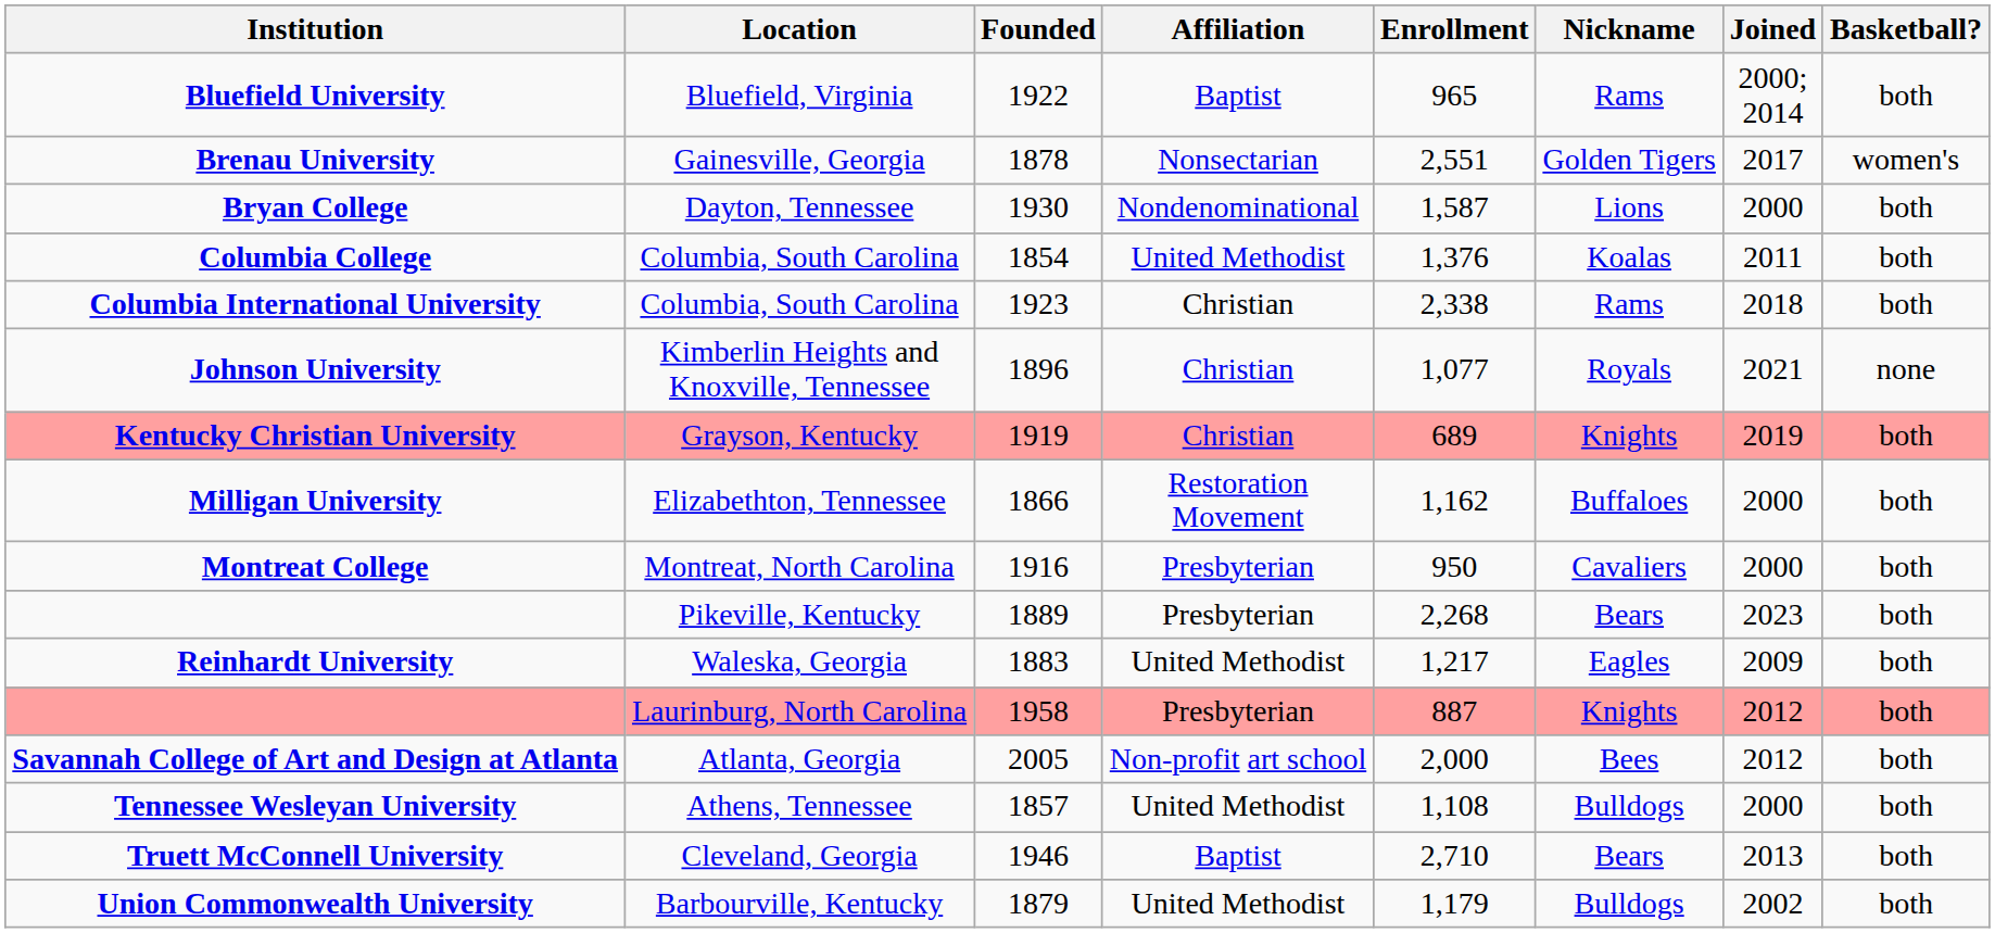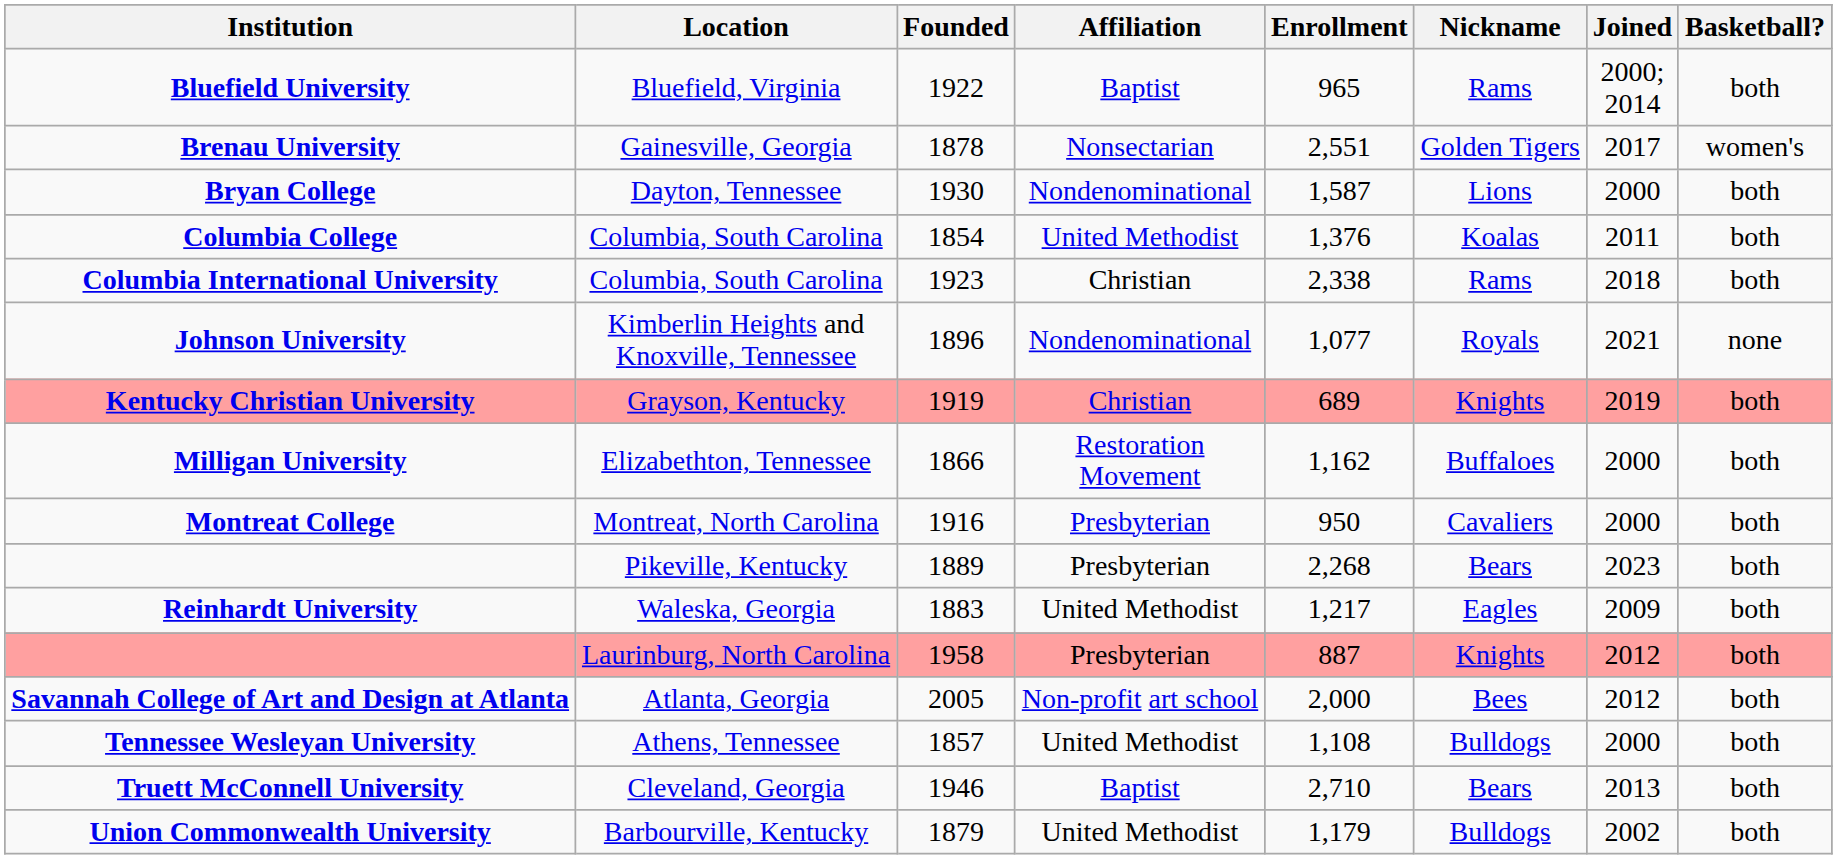Johnson University | Affiliation: Christian -> Nondenominational
